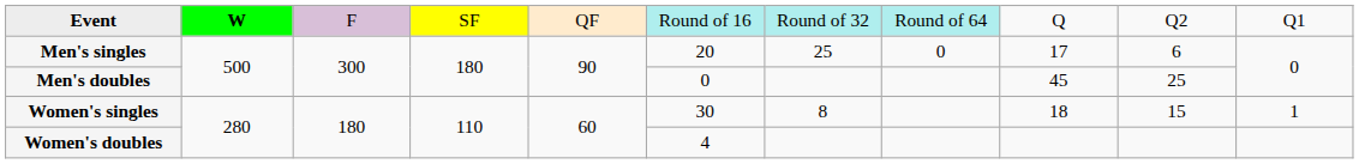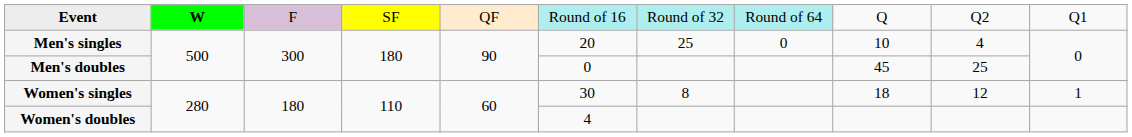Men's singles | column 9: 17 -> 10
Men's singles | column 10: 6 -> 4
Women's singles | column 10: 15 -> 12
